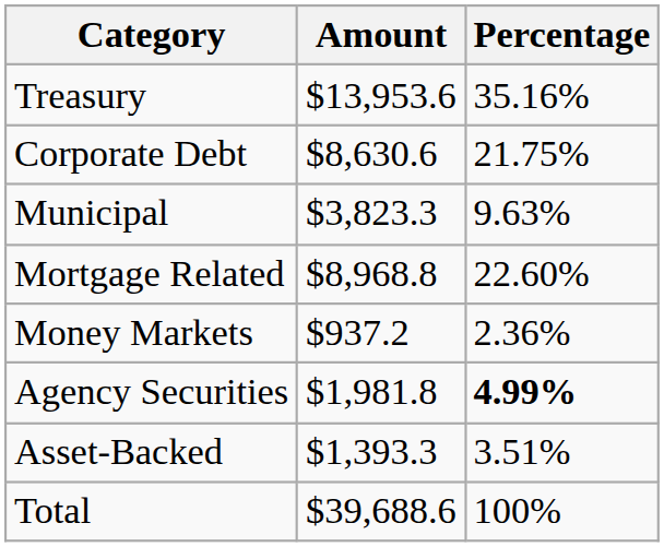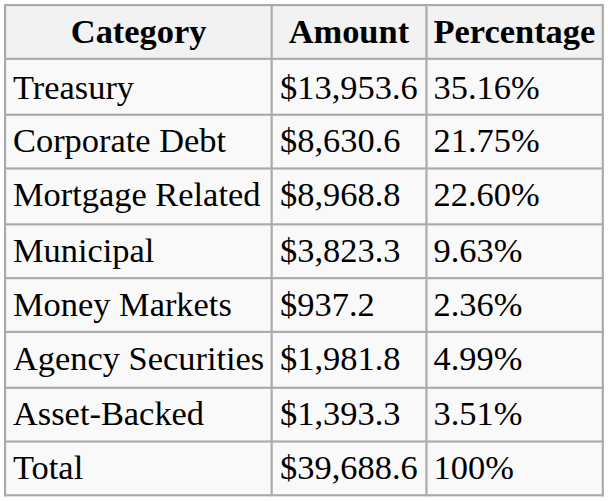rows swapped: Mortgage Related <-> Municipal
Agency Securities | Percentage: bold -> normal
